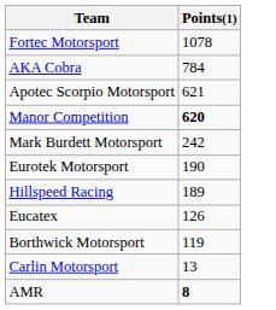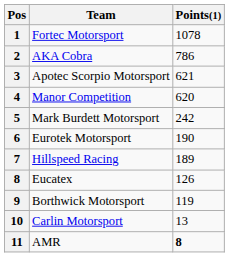+ column: Pos | 1 | 2 | 3 | 4 | 5 | 6 | 7 | 8 | 9 | 10 | 11
AKA Cobra | Points(1): 784 -> 786
Manor Competition | Points(1): bold -> normal
